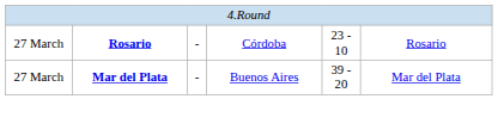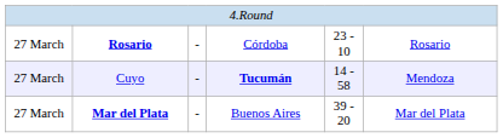+ row: 27 March | Cuyo | - | Tucumán | 14 - 58 | Mendoza
